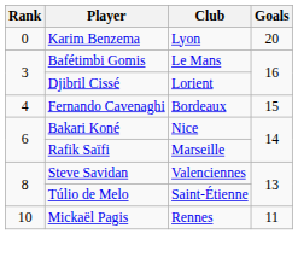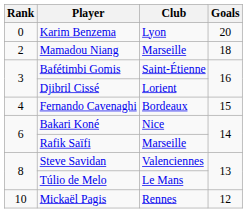+ row: 2 | Mamadou Niang | Marseille | 18
Bafétimbi Gomis | Club: Le Mans -> Saint-Étienne
Túlio de Melo | Club: Saint-Étienne -> Le Mans
Mickaël Pagis | Goals: 11 -> 12
